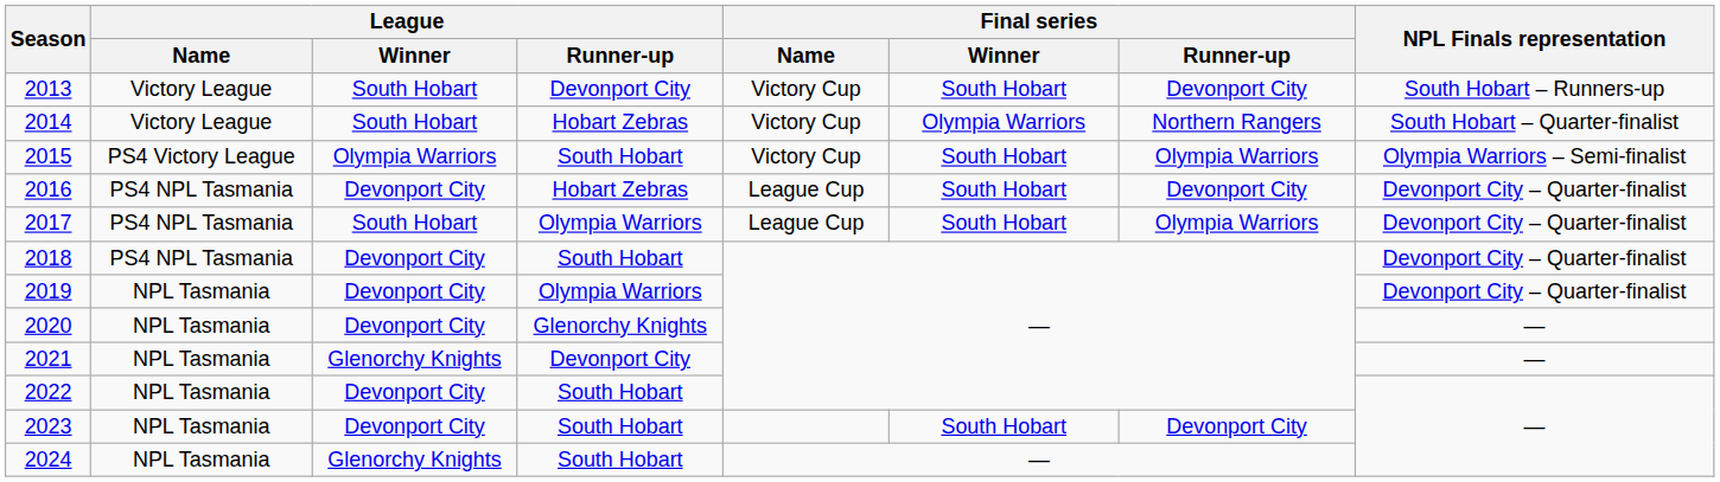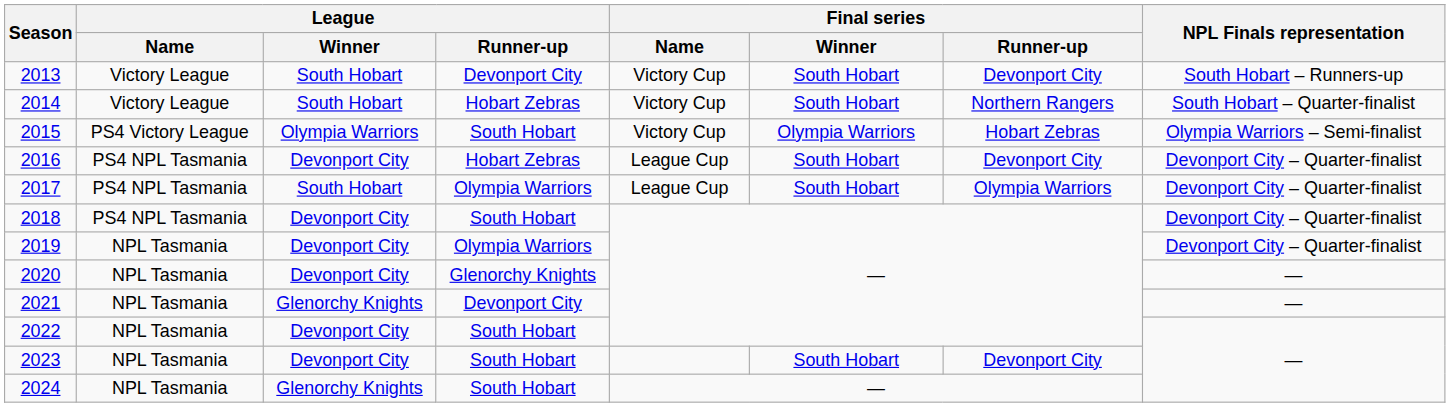2014 | Final series / Winner: Olympia Warriors -> South Hobart
2015 | Final series / Winner: South Hobart -> Olympia Warriors
2015 | Final series / Runner-up: Olympia Warriors -> Hobart Zebras
